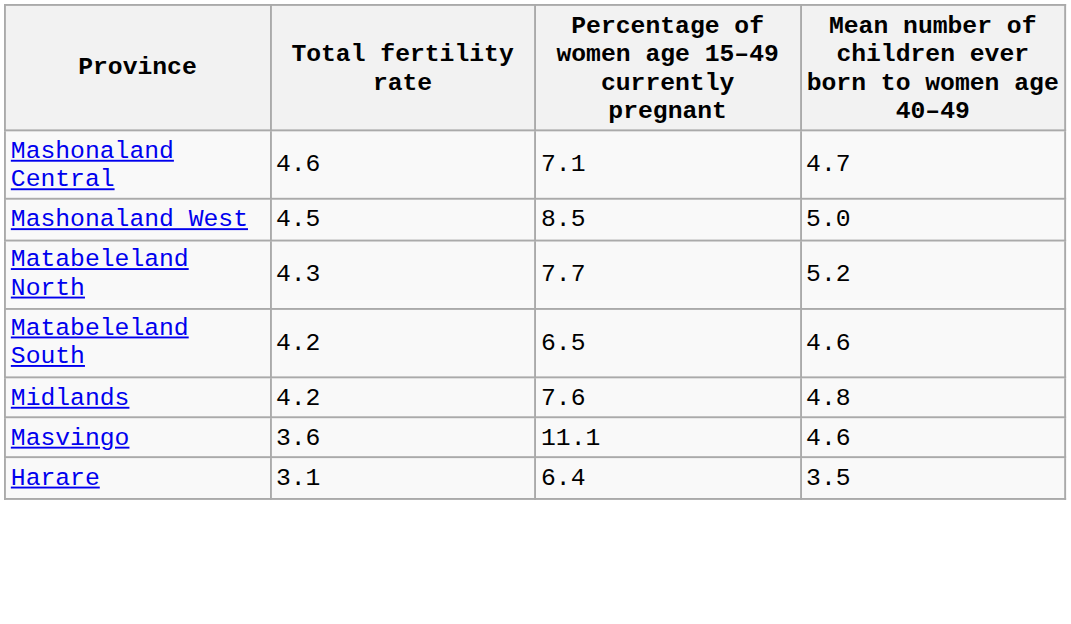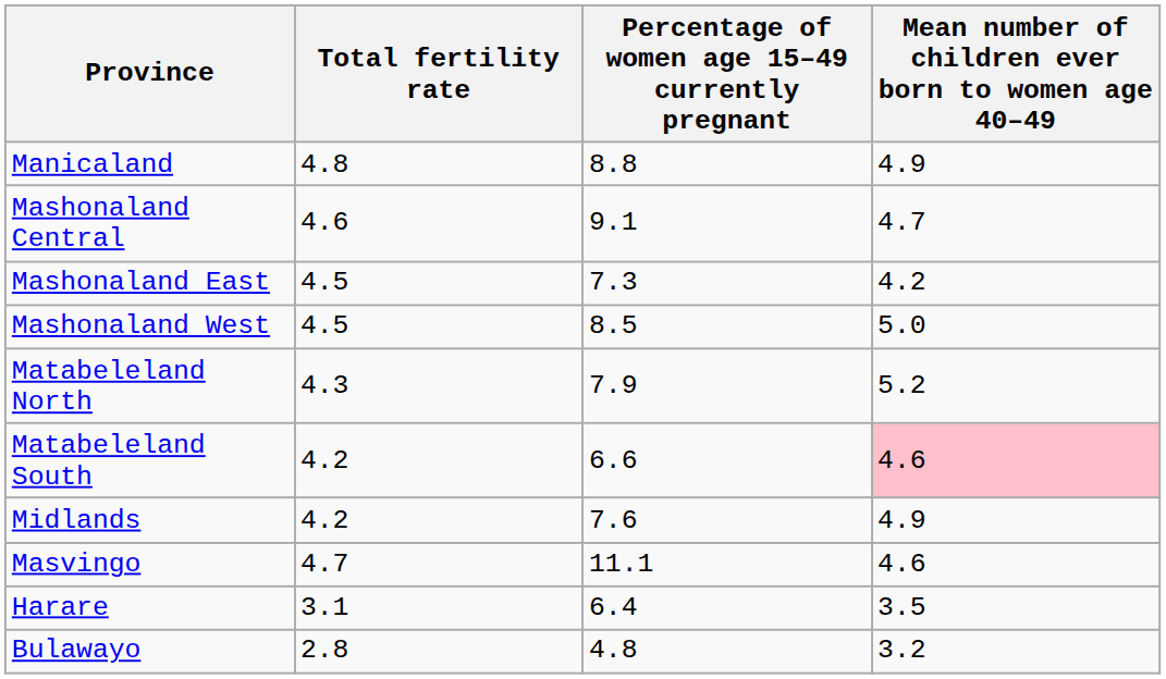+ row: Manicaland | 4.8 | 8.8 | 4.9
Mashonaland Central | Percentage of women age 15–49 currently pregnant: 7.1 -> 9.1
+ row: Mashonaland East | 4.5 | 7.3 | 4.2
Matabeleland North | Percentage of women age 15–49 currently pregnant: 7.7 -> 7.9
Matabeleland South | Percentage of women age 15–49 currently pregnant: 6.5 -> 6.6
Matabeleland South | Mean number of children ever born to women age 40–49: no background -> pink background
Midlands | Mean number of children ever born to women age 40–49: 4.8 -> 4.9
Masvingo | Total fertility rate: 3.6 -> 4.7
+ row: Bulawayo | 2.8 | 4.8 | 3.2
